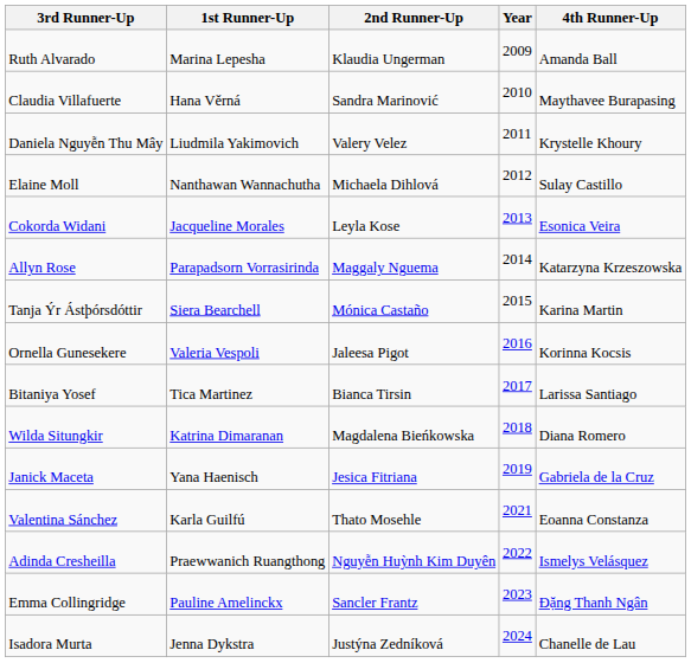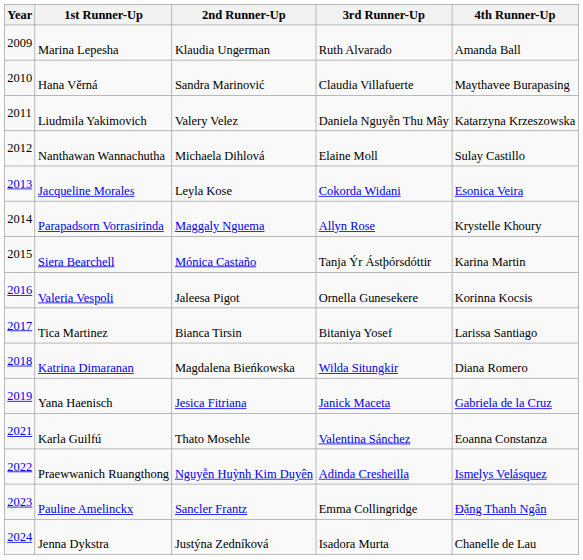columns swapped: Year <-> 3rd Runner-Up
Liudmila Yakimovich | 4th Runner-Up: Krystelle Khoury -> Katarzyna Krzeszowska
Parapadsorn Vorrasirinda | 4th Runner-Up: Katarzyna Krzeszowska -> Krystelle Khoury
